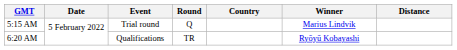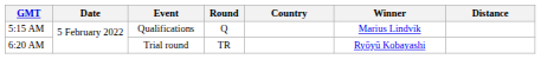5:15 AM | Event: Trial round -> Qualifications
6:20 AM | Event: Qualifications -> Trial round
